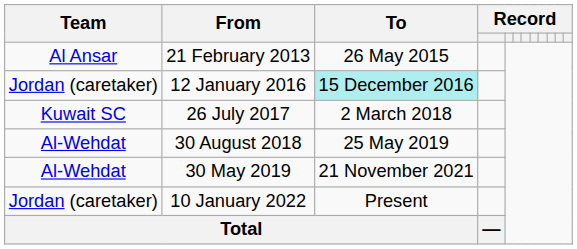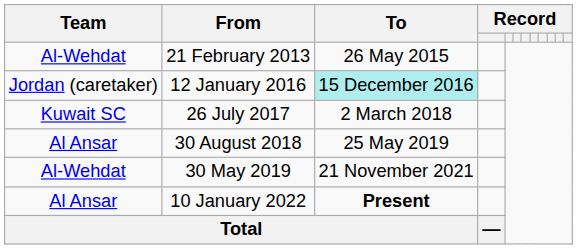21 February 2013 | Team: Al Ansar -> Al-Wehdat
30 August 2018 | Team: Al-Wehdat -> Al Ansar
10 January 2022 | Team: Jordan (caretaker) -> Al Ansar
10 January 2022 | To: normal -> bold
